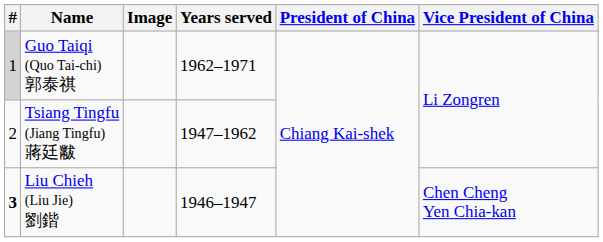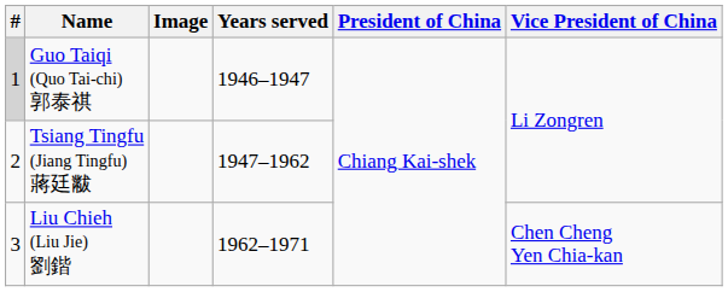Guo Taiqi (Quo Tai-chi) 郭泰祺 | Years served: 1962–1971 -> 1946–1947
Liu Chieh (Liu Jie) 劉鍇 | #: bold -> normal
Liu Chieh (Liu Jie) 劉鍇 | Years served: 1946–1947 -> 1962–1971
